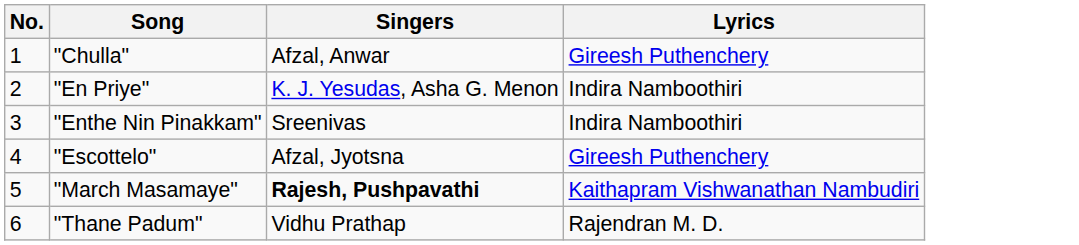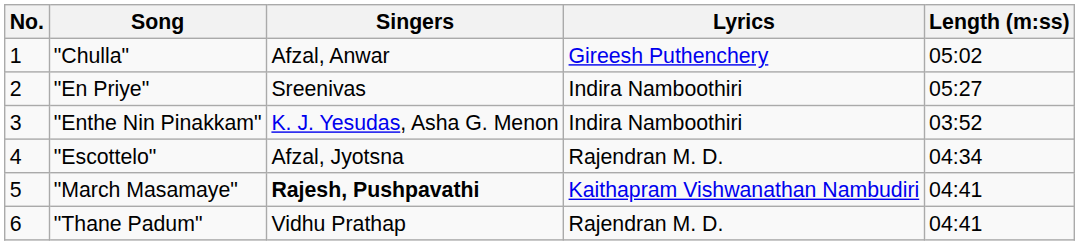+ column: Length (m:ss) | 05:02 | 05:27 | 03:52 | 04:34 | 04:41 | 04:41
"En Priye" | Singers: K. J. Yesudas, Asha G. Menon -> Sreenivas
"Enthe Nin Pinakkam" | Singers: Sreenivas -> K. J. Yesudas, Asha G. Menon
"Escottelo" | Lyrics: Gireesh Puthenchery -> Rajendran M. D.
